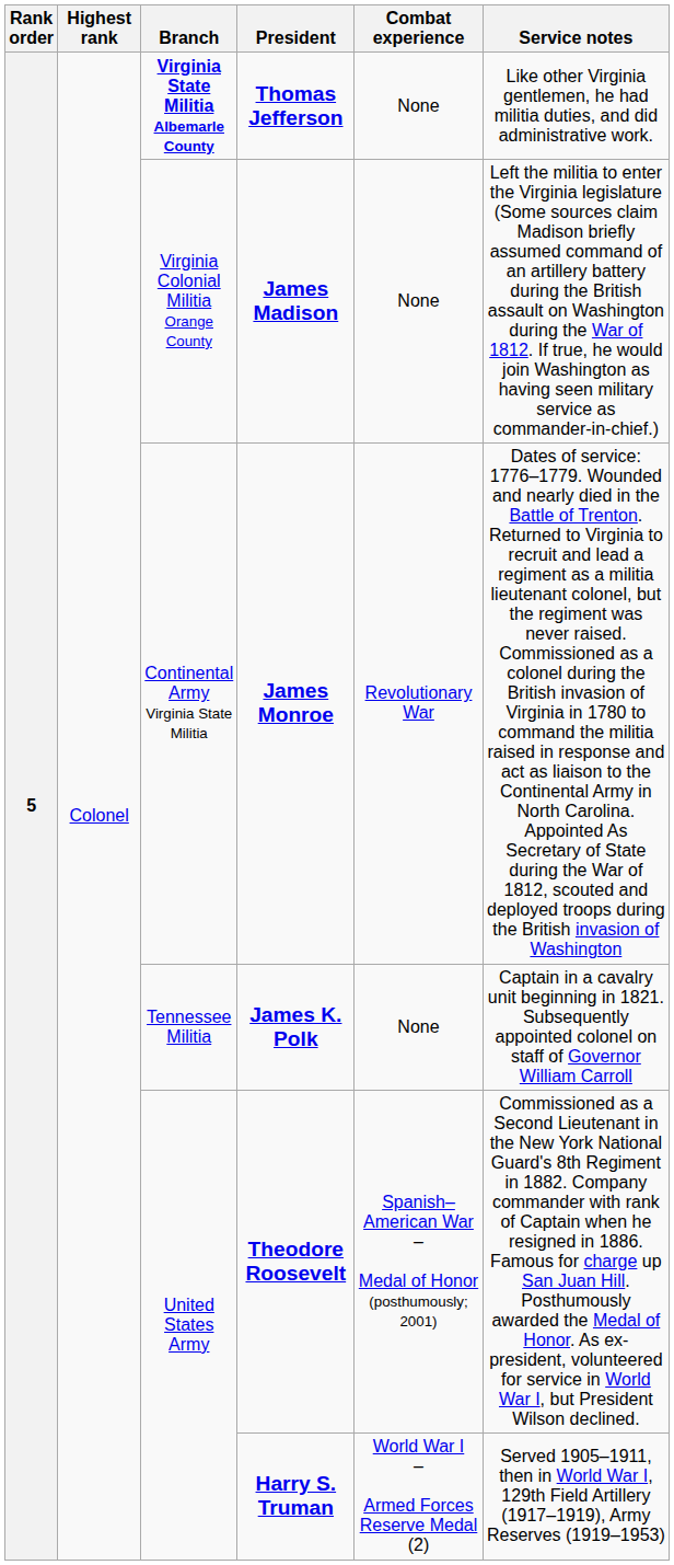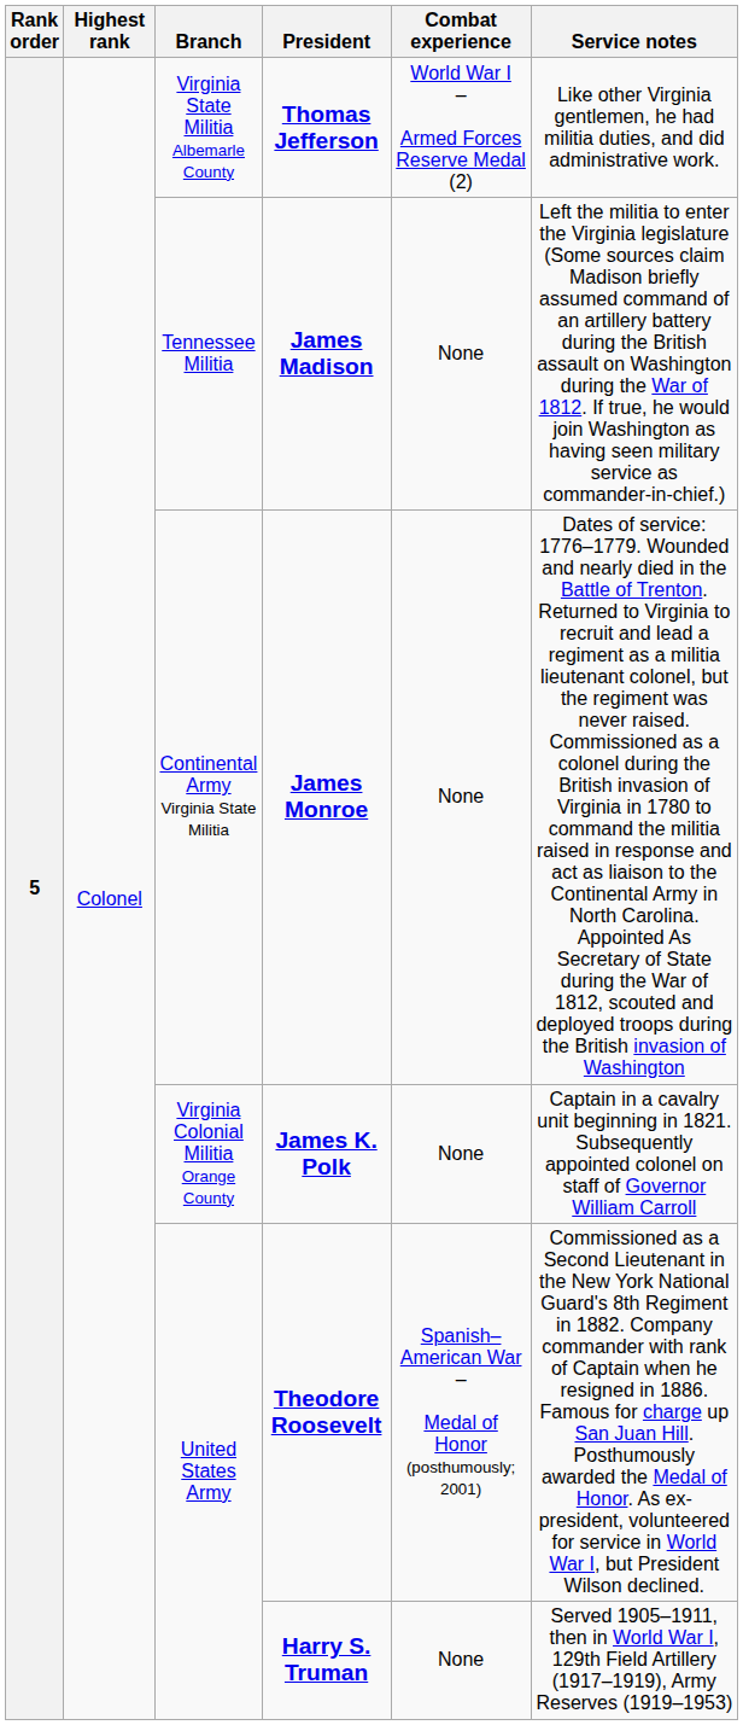Thomas Jefferson | Branch: bold -> normal
Thomas Jefferson | Combat experience: None -> World War I – Armed Forces Reserve Medal (2)
James Madison | Branch: Virginia Colonial Militia Orange County -> Tennessee Militia
James Monroe | Combat experience: Revolutionary War -> None
James K. Polk | Branch: Tennessee Militia -> Virginia Colonial Militia Orange County
Harry S. Truman | Combat experience: World War I – Armed Forces Reserve Medal (2) -> None
